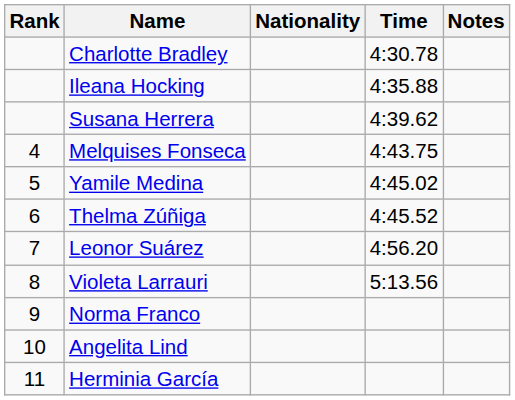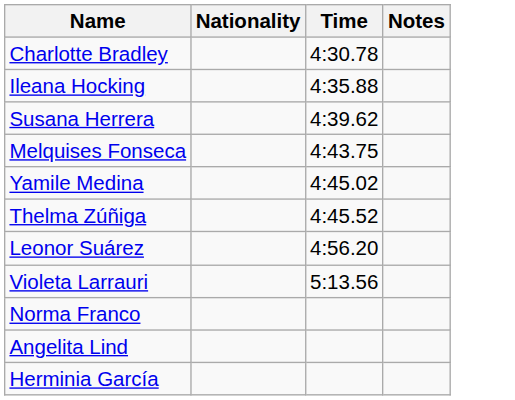- column: Rank | 4 | 5 | 6 | 7 | 8 | 9 | 10 | 11
